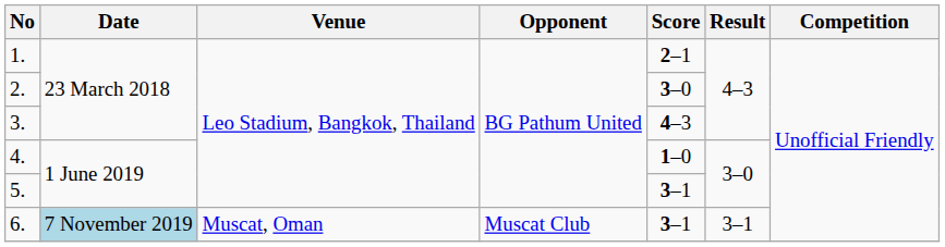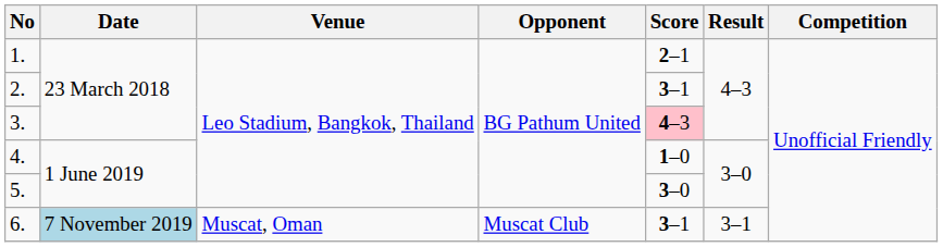2. | Score: 3–0 -> 3–1
3. | Score: no background -> pink background
5. | Score: 3–1 -> 3–0
